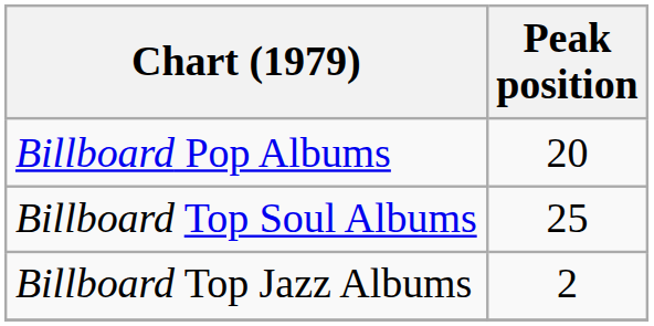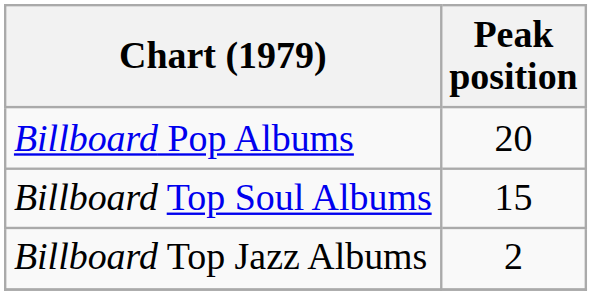Billboard Top Soul Albums | Peak position: 25 -> 15
